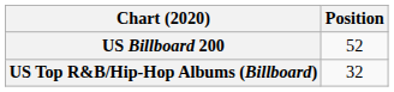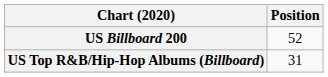US Top R&B/Hip-Hop Albums (Billboard) | Position: 32 -> 31
